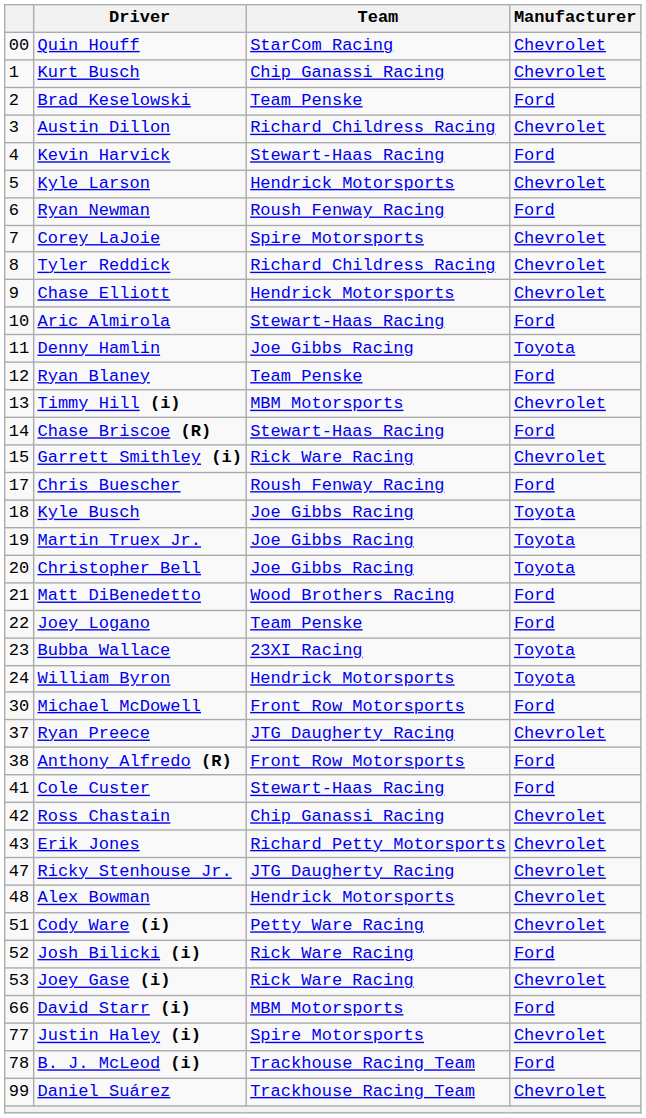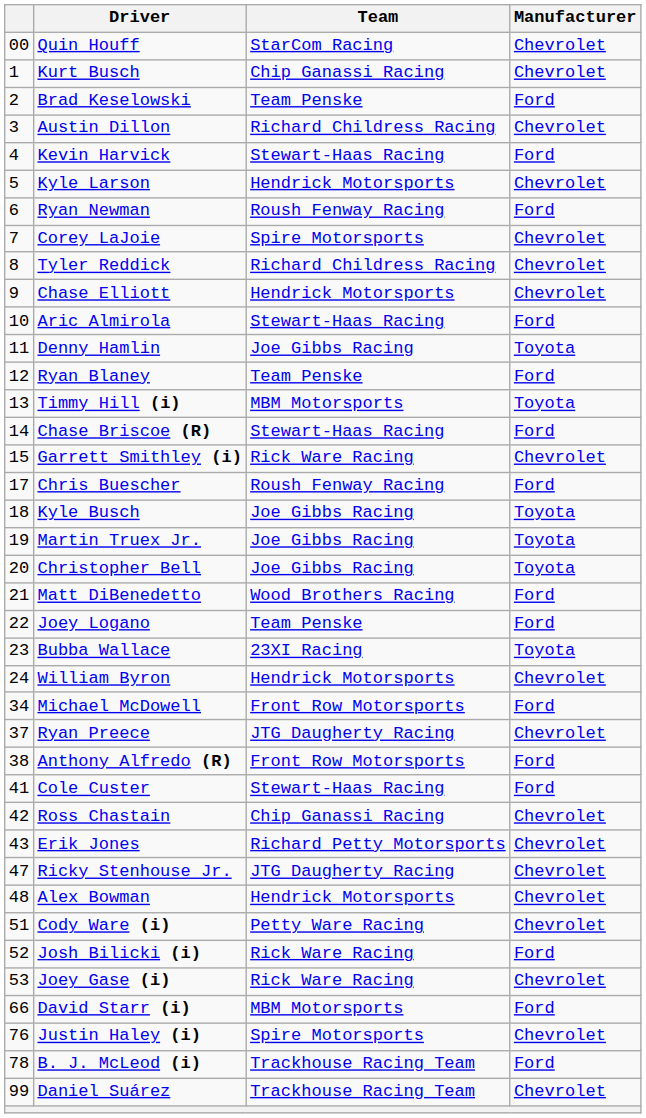Timmy Hill (i) | Manufacturer: Chevrolet -> Toyota
William Byron | Manufacturer: Toyota -> Chevrolet
Michael McDowell | column 1: 30 -> 34
Justin Haley (i) | column 1: 77 -> 76
